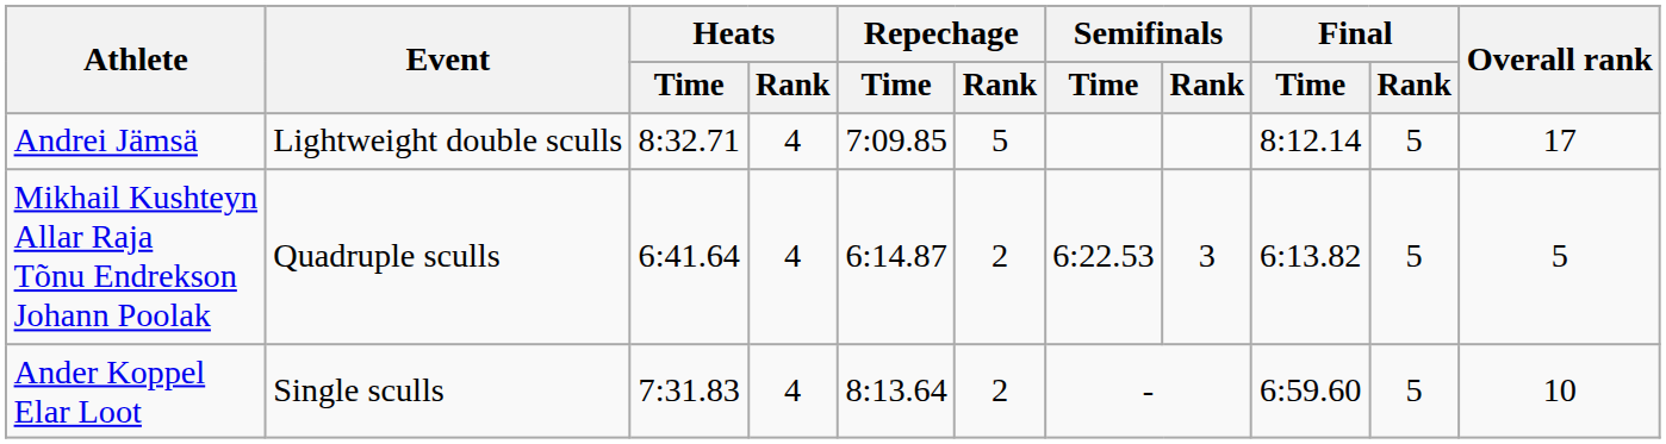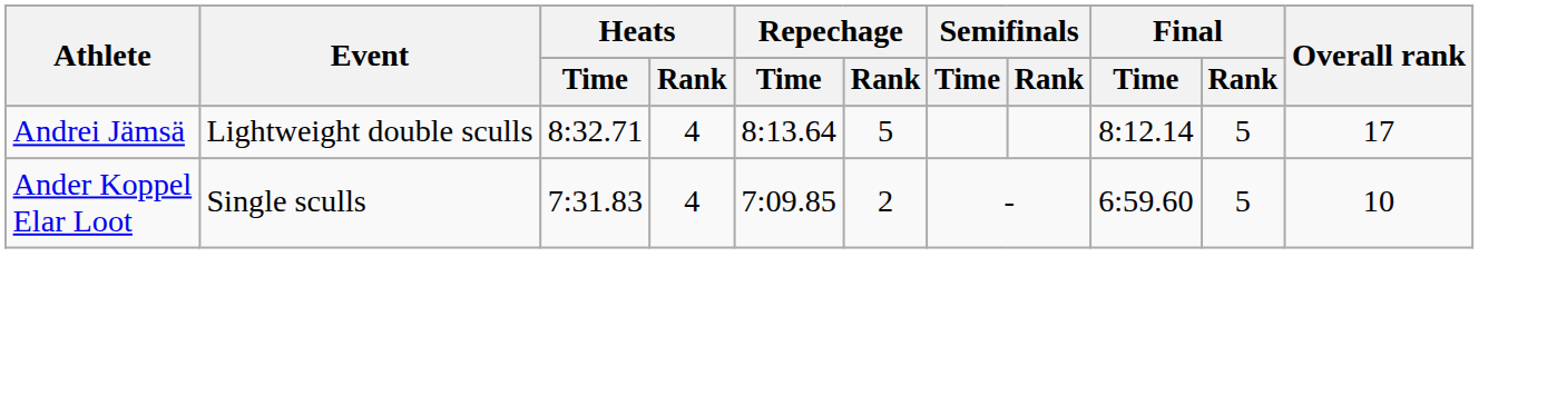Andrei Jämsä | Repechage / Time: 7:09.85 -> 8:13.64
- row: Mikhail Kushteyn Allar Raja Tõnu Endrekson Johann Poolak | Quadruple sculls | 6:41.64 | 4 | 6:14.87 | 2 | 6:22.53 | 3 | 6:13.82 | 5 | 5
Ander Koppel Elar Loot | Repechage / Time: 8:13.64 -> 7:09.85
